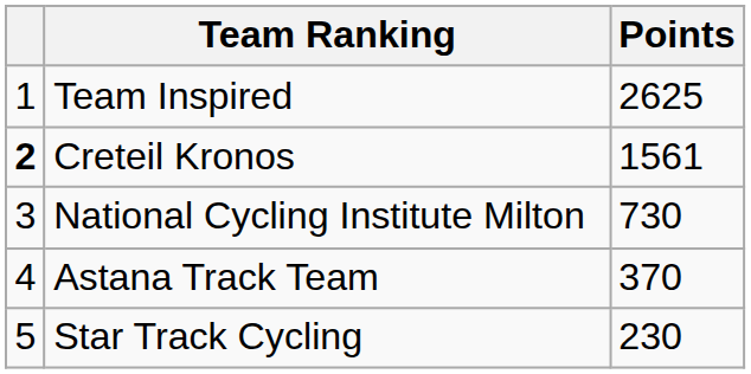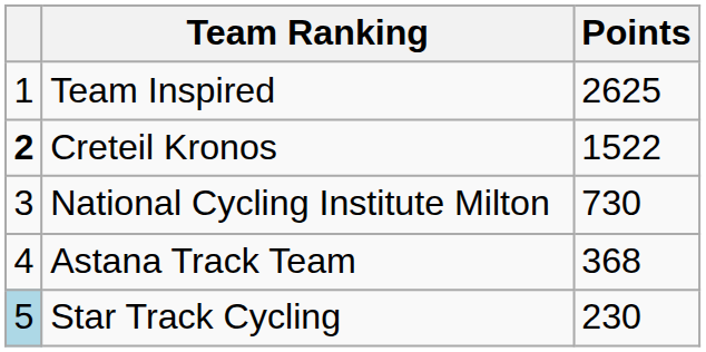Creteil Kronos | Points: 1561 -> 1522
Astana Track Team | Points: 370 -> 368
Star Track Cycling | column 1: no background -> lightblue background
